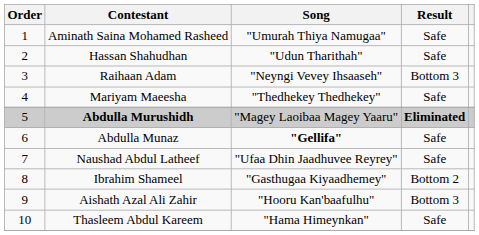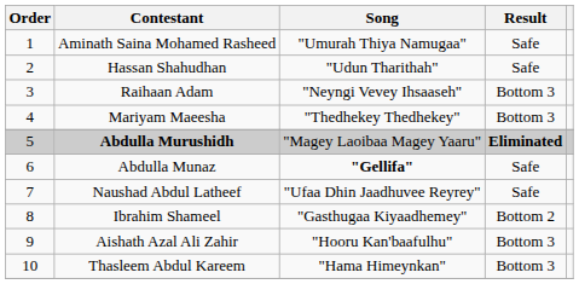Mariyam Maeesha | Result: Safe -> Bottom 3
Thasleem Abdul Kareem | Result: Safe -> Bottom 3
